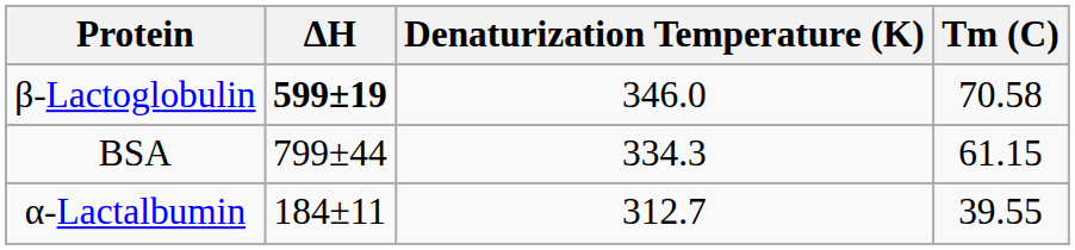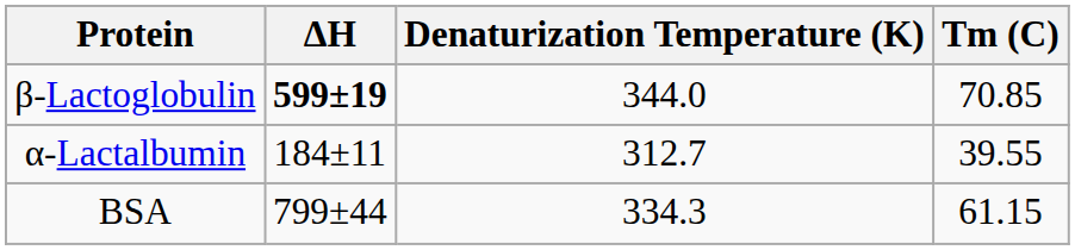β-Lactoglobulin | Denaturization Temperature (K): 346.0 -> 344.0
β-Lactoglobulin | Tm (C): 70.58 -> 70.85
rows swapped: α-Lactalbumin <-> BSA
